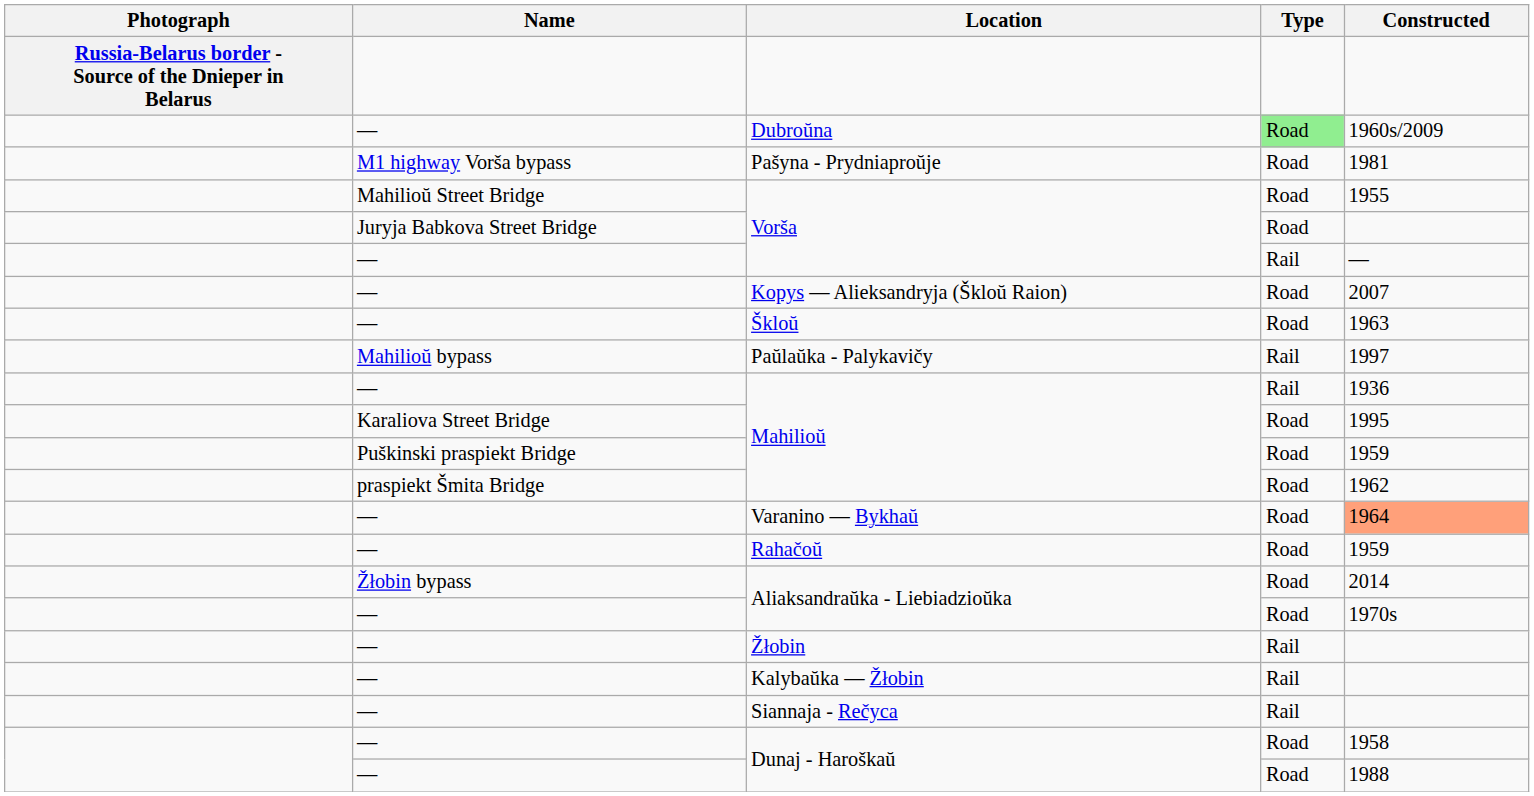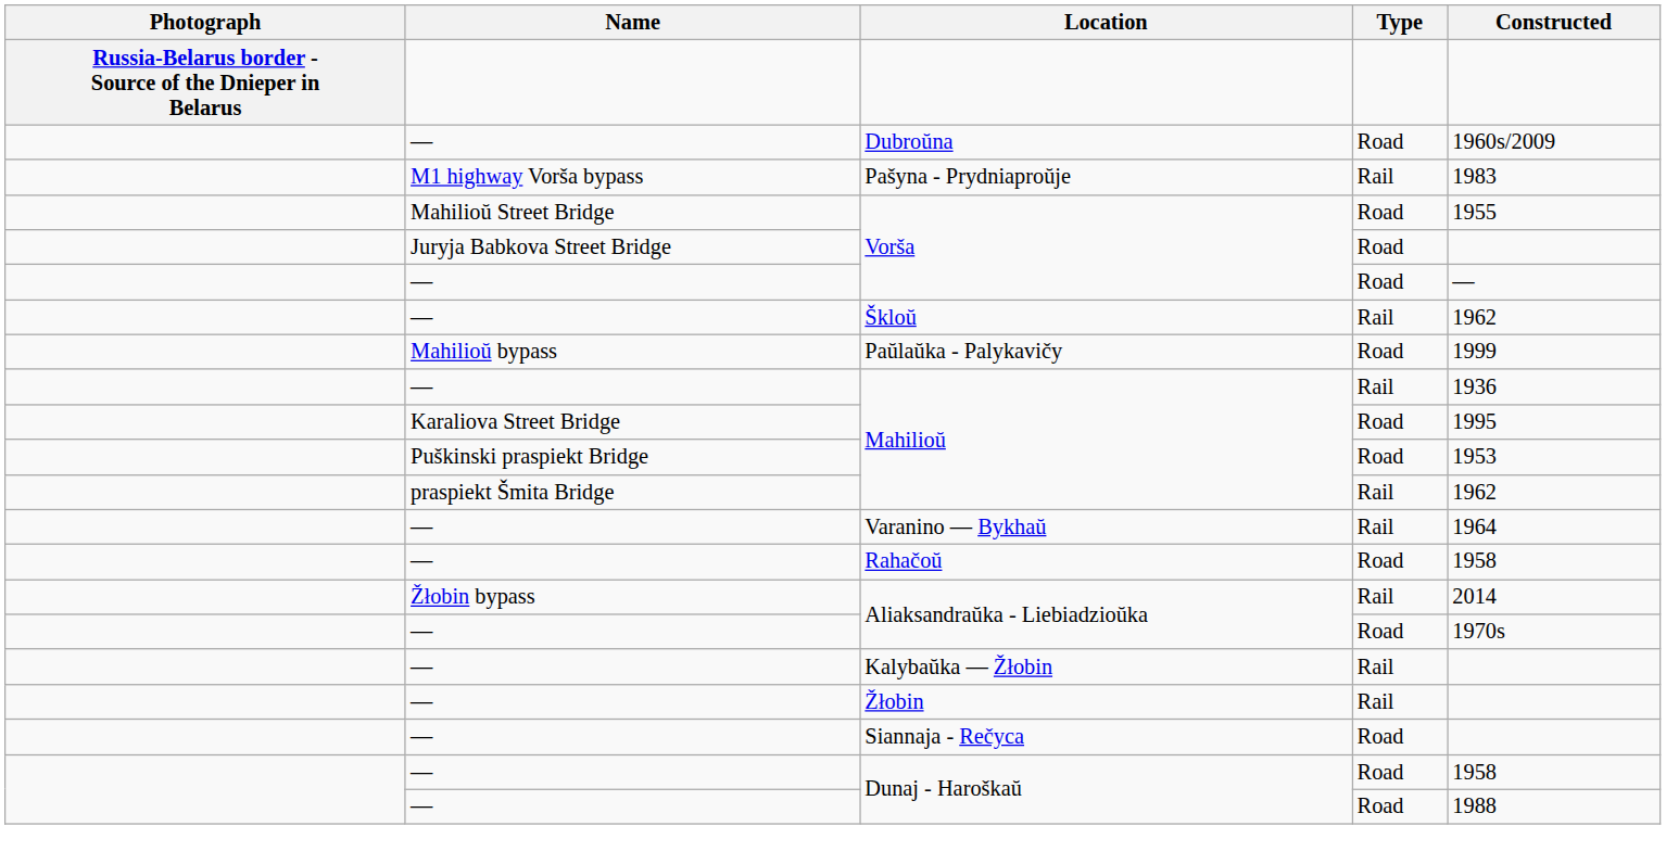Dubroŭna | Type: lightgreen background -> no background
Pašyna - Prydniaproŭje | Type: Road -> Rail
Pašyna - Prydniaproŭje | Constructed: 1981 -> 1983
— / Vorša | Type: Rail -> Road
- row: — | Kopys — Alieksandryja (Škloŭ Raion) | Road | 2007
Škloŭ | Type: Road -> Rail
Škloŭ | Constructed: 1963 -> 1962
Paŭlaŭka - Palykavičy | Type: Rail -> Road
Paŭlaŭka - Palykavičy | Constructed: 1997 -> 1999
Puškinski praspiekt Bridge / Mahilioŭ | Constructed: 1959 -> 1953
praspiekt Šmita Bridge / Mahilioŭ | Type: Road -> Rail
Varanino — Bykhaŭ | Type: Road -> Rail
Varanino — Bykhaŭ | Constructed: lightsalmon background -> no background
Rahačoŭ | Constructed: 1959 -> 1958
Žłobin bypass / Aliaksandraŭka - Liebiadzioŭka | Type: Road -> Rail
rows swapped: Žłobin <-> Kalybaŭka — Žłobin
Siannaja - Rečyca | Type: Rail -> Road
